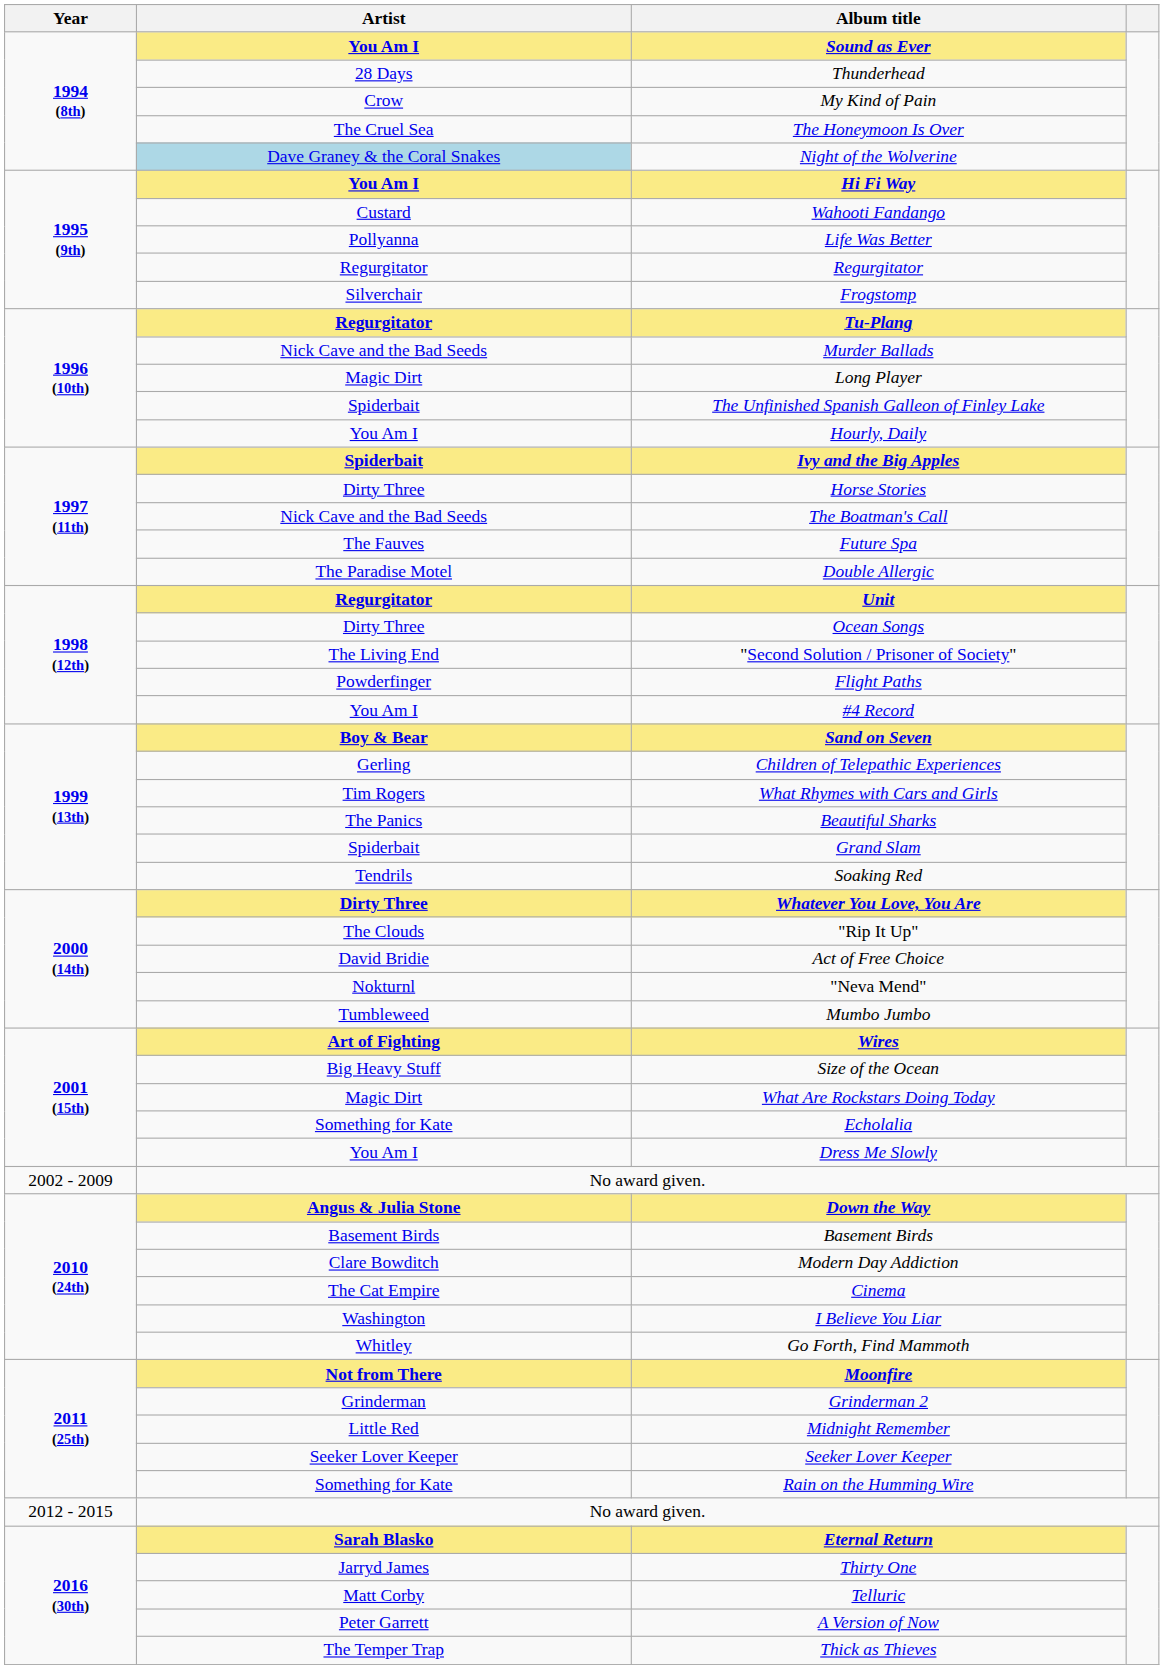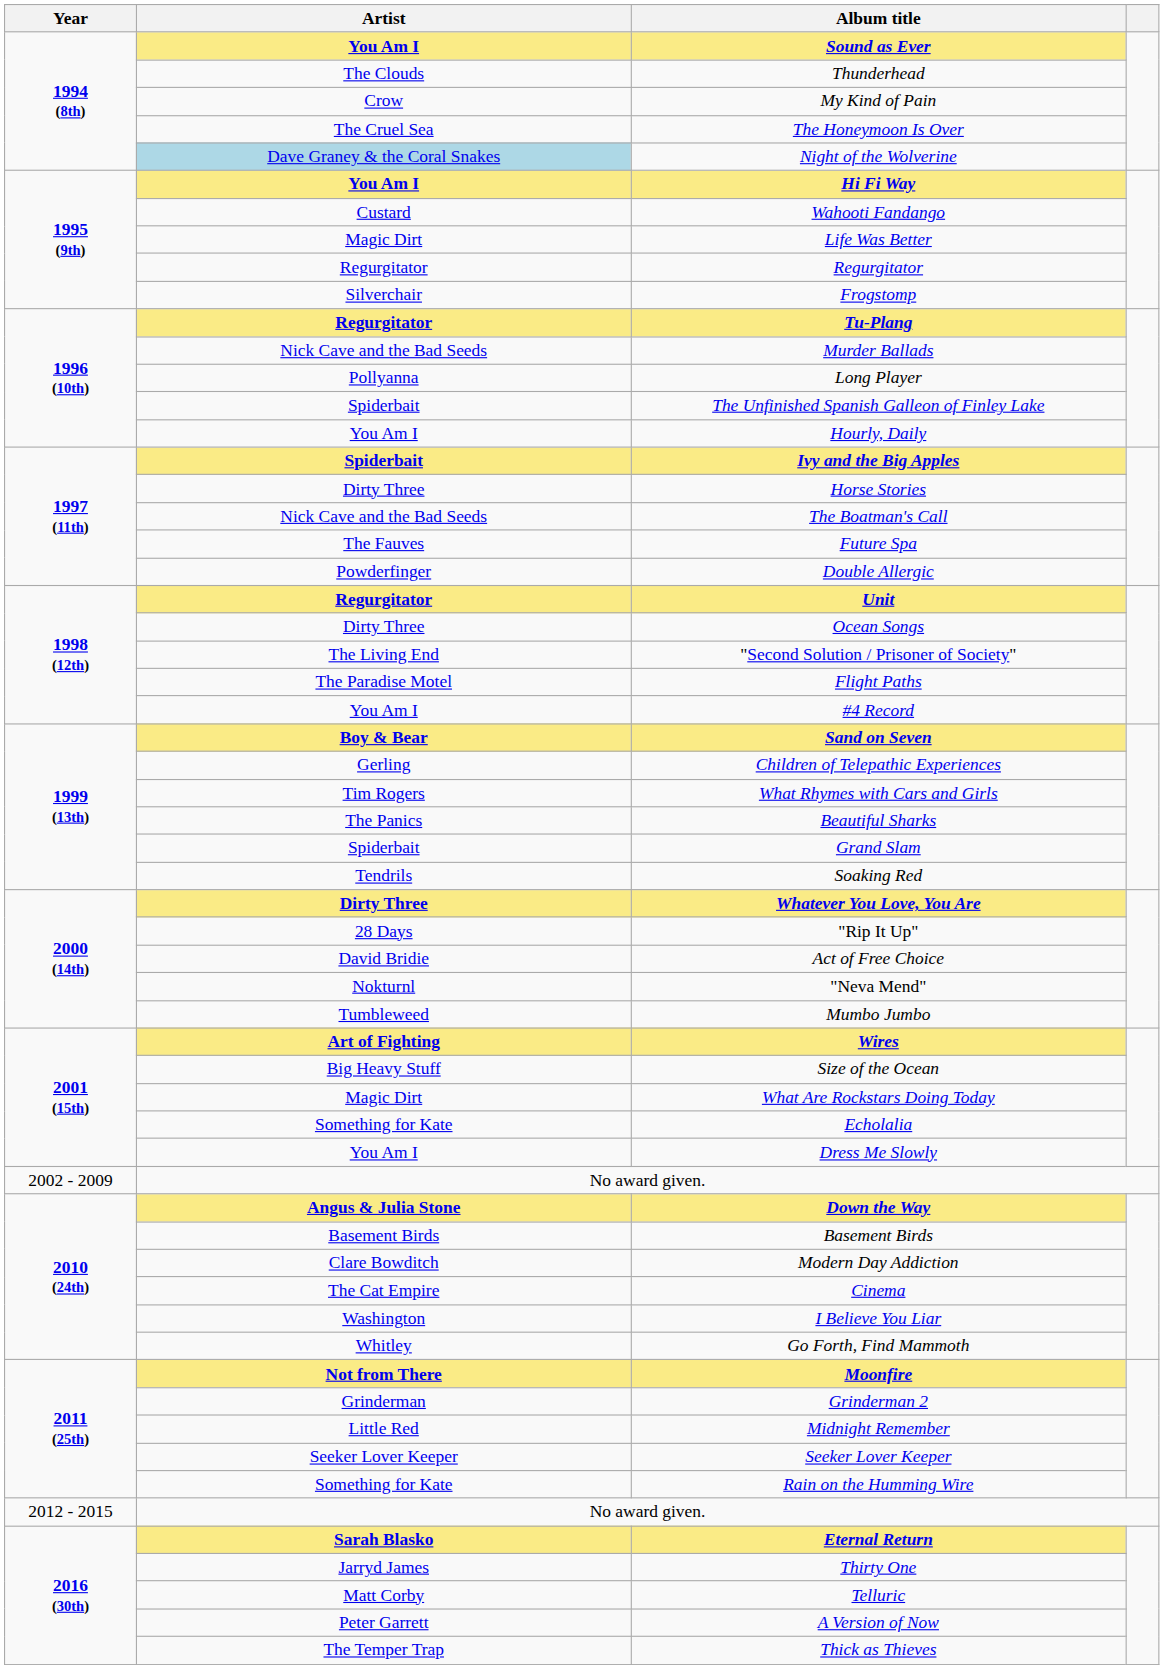Thunderhead | Artist: 28 Days -> The Clouds
Life Was Better | Artist: Pollyanna -> Magic Dirt
Long Player | Artist: Magic Dirt -> Pollyanna
Double Allergic | Artist: The Paradise Motel -> Powderfinger
Flight Paths | Artist: Powderfinger -> The Paradise Motel
"Rip It Up" | Artist: The Clouds -> 28 Days
